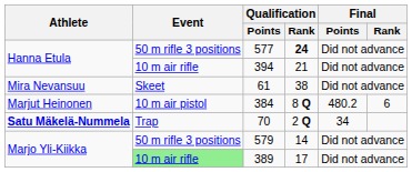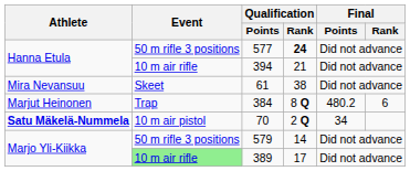384 | Event: 10 m air pistol -> Trap
70 | Event: Trap -> 10 m air pistol
